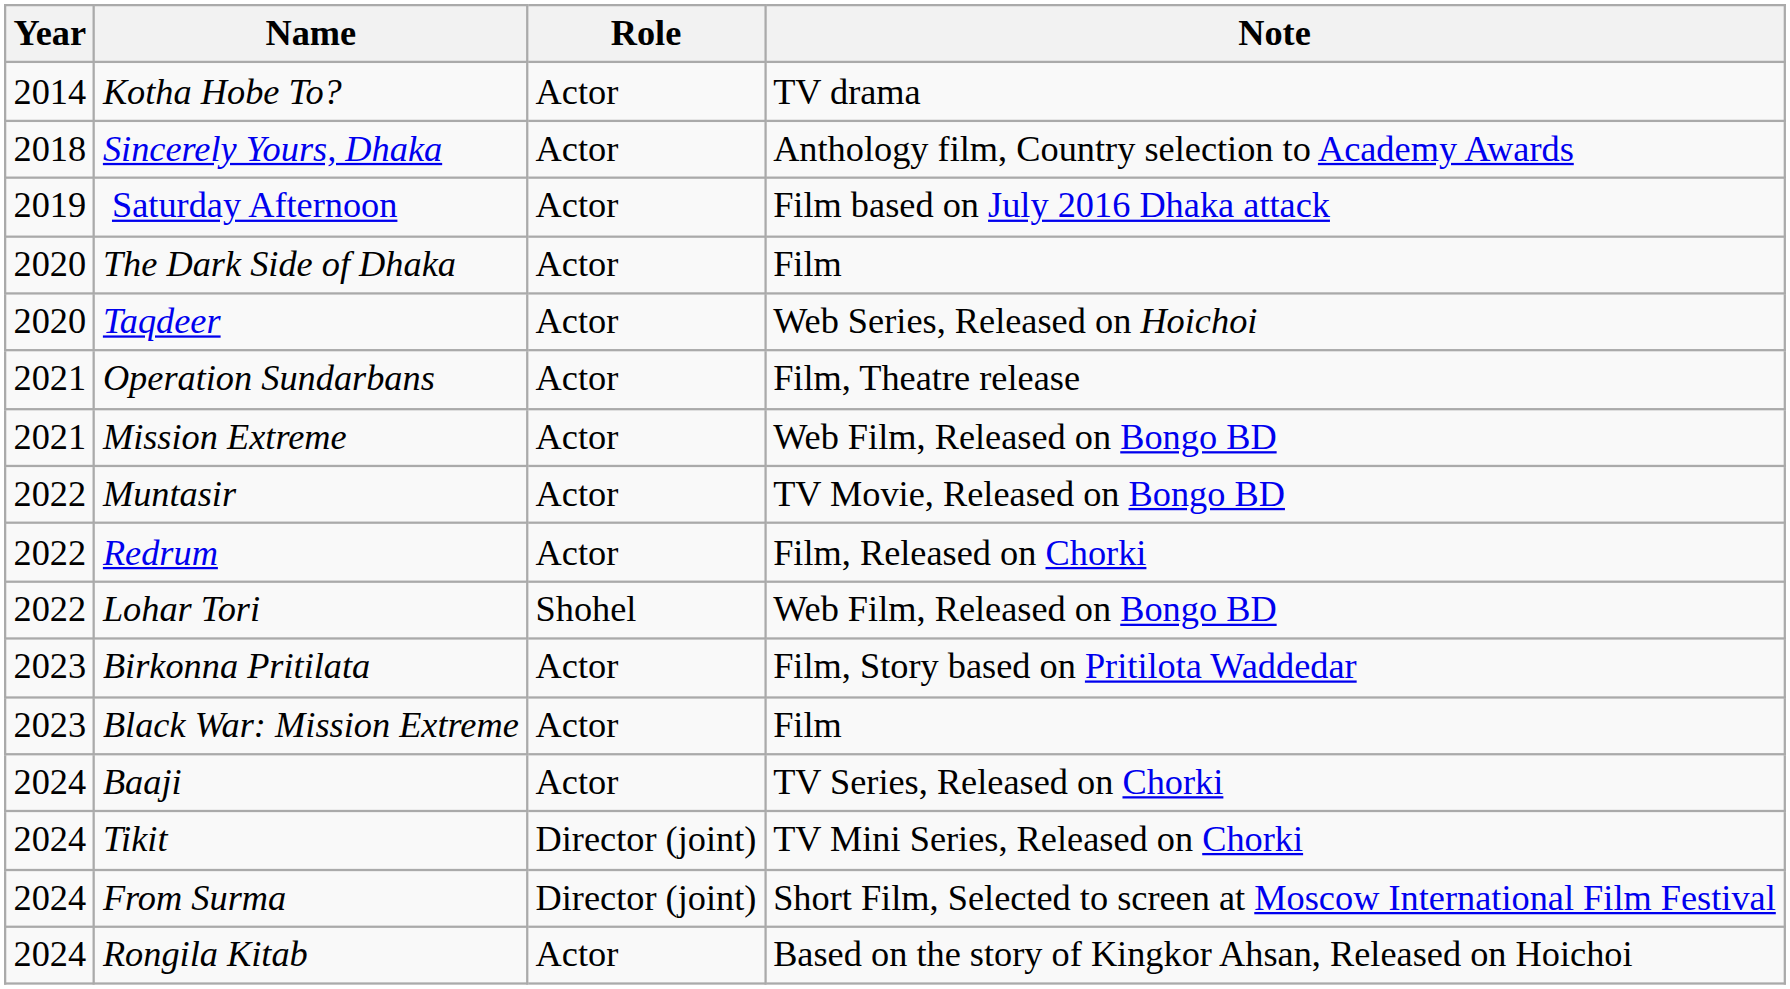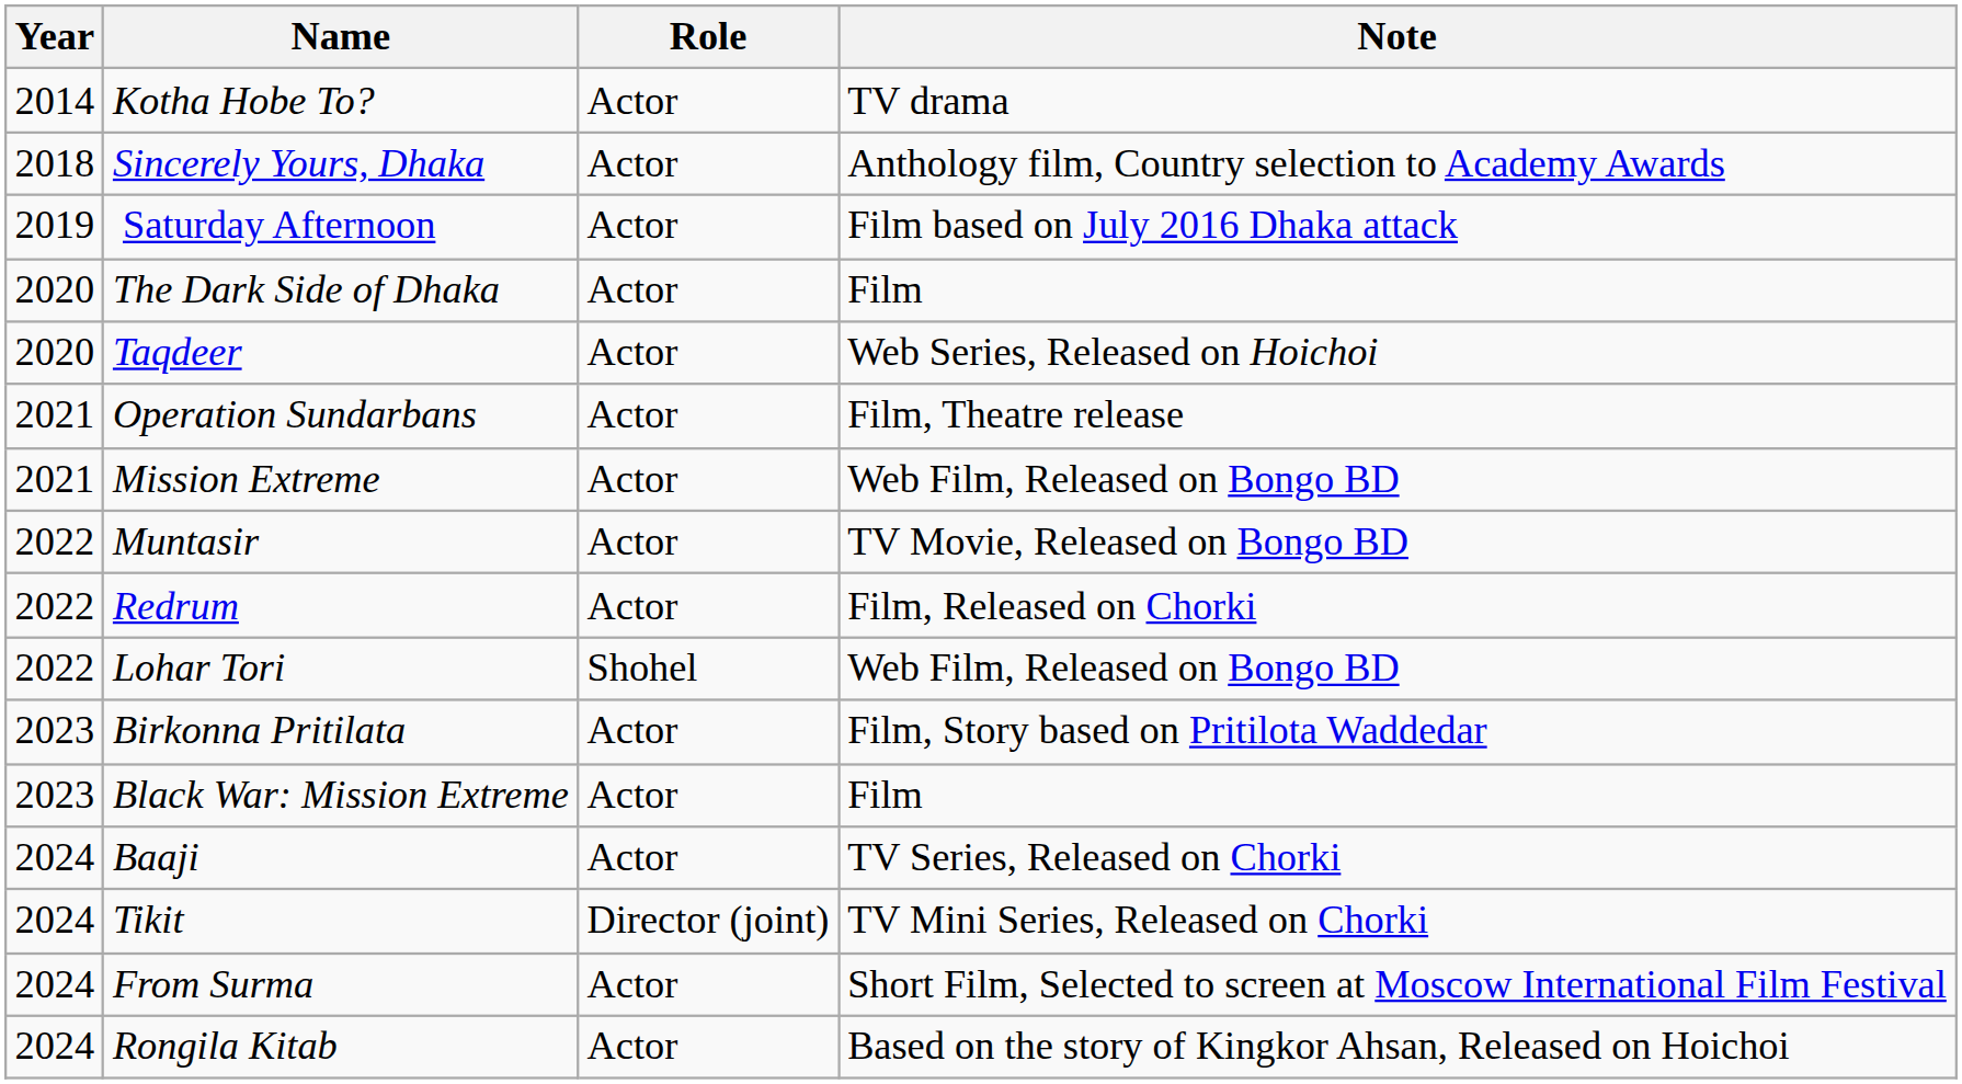From Surma | Role: Director (joint) -> Actor
